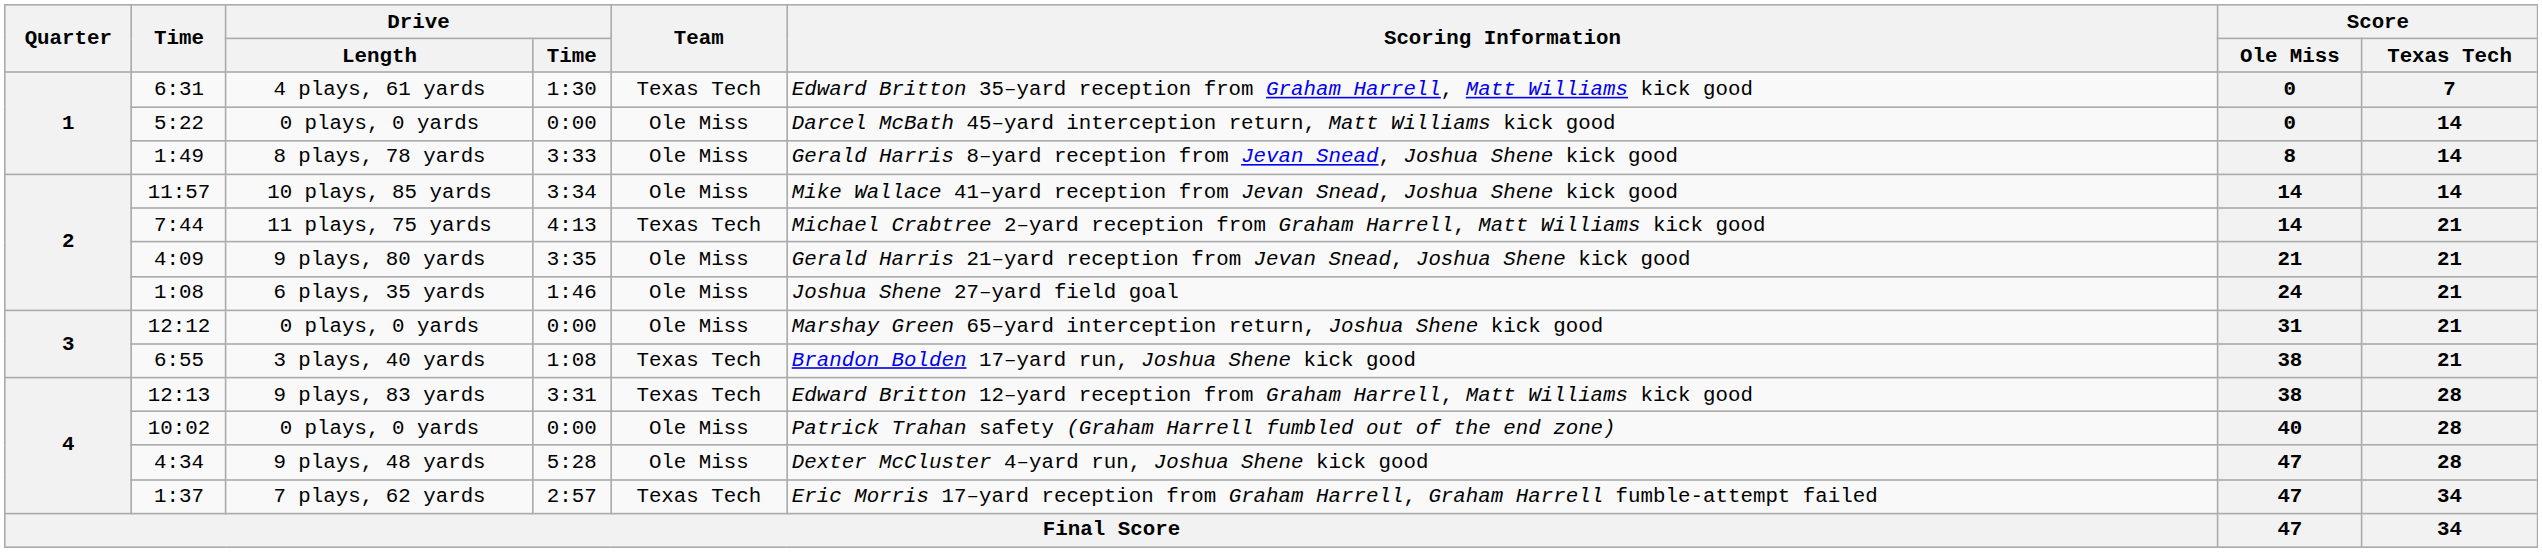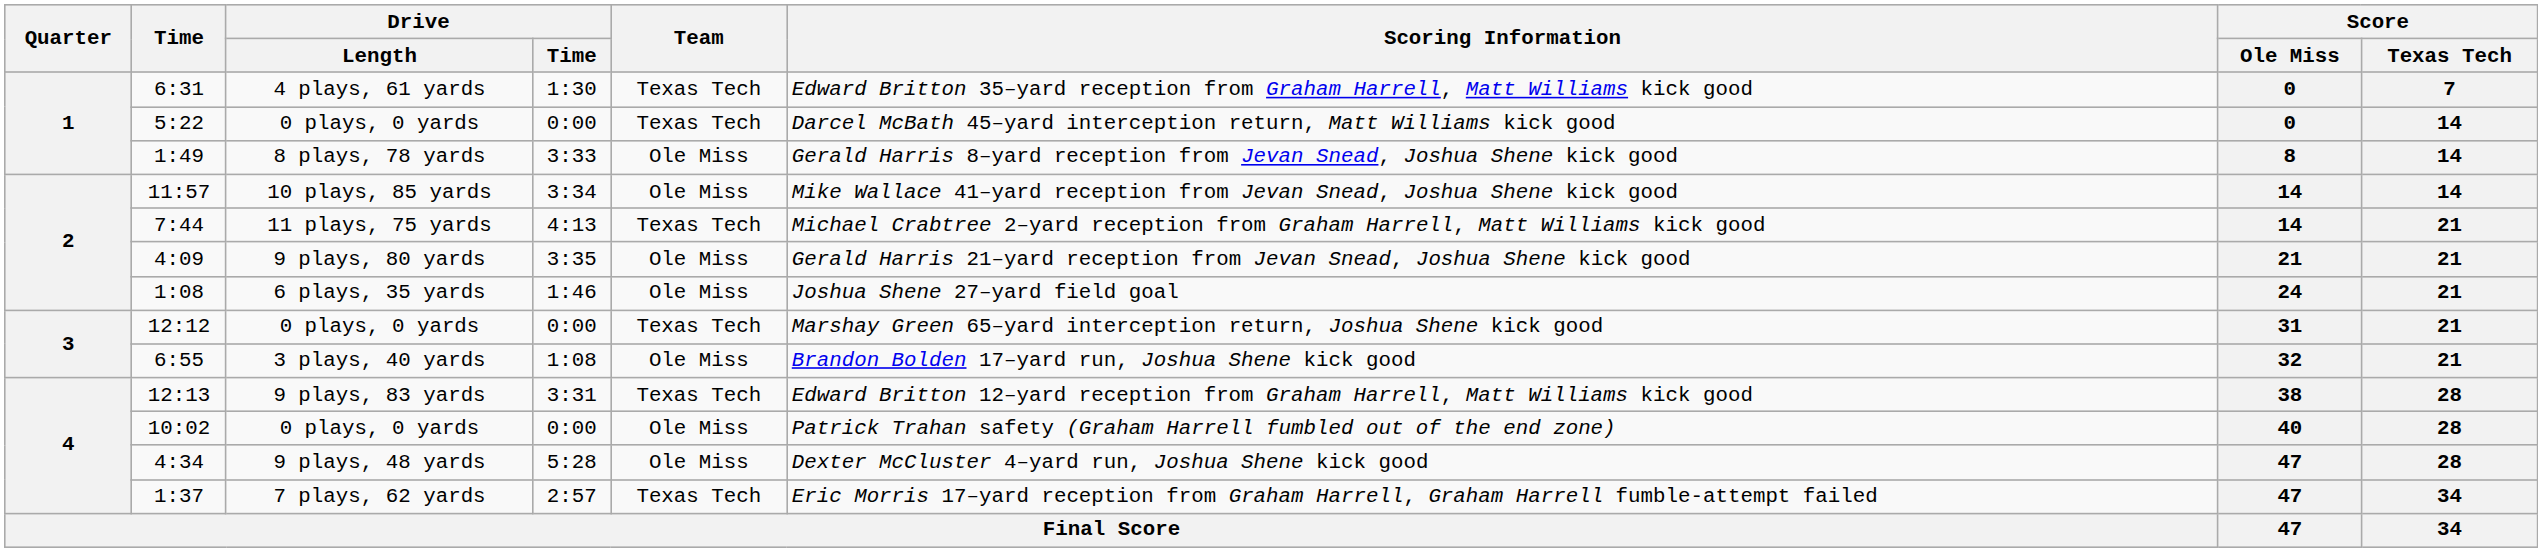5:22 | Team: Ole Miss -> Texas Tech
12:12 | Team: Ole Miss -> Texas Tech
6:55 | Team: Texas Tech -> Ole Miss
6:55 | Score / Ole Miss: 38 -> 32
